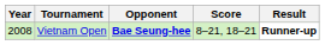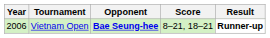Vietnam Open | Year: 2008 -> 2006
